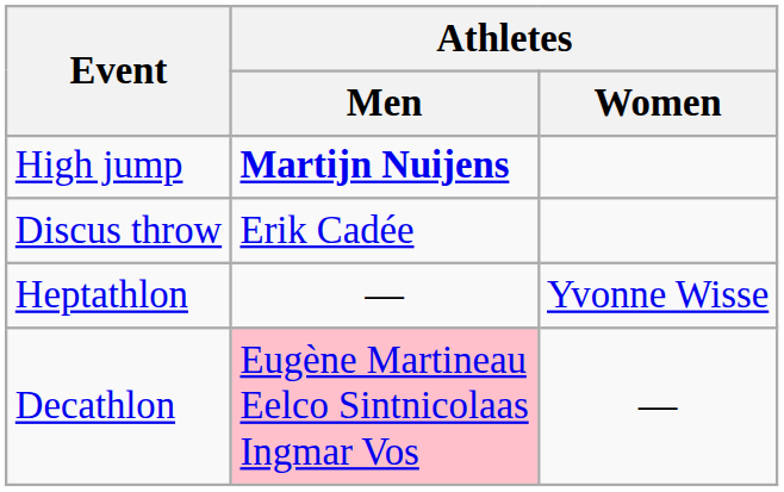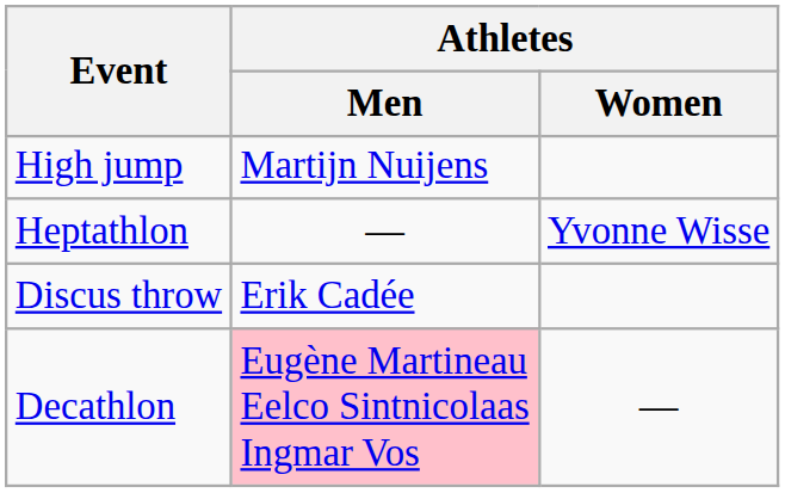High jump | Athletes / Men: bold -> normal
rows swapped: Discus throw <-> Heptathlon
